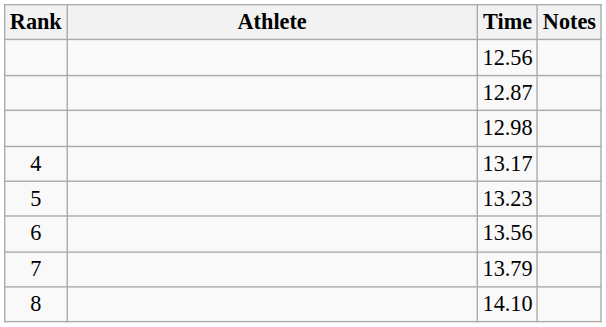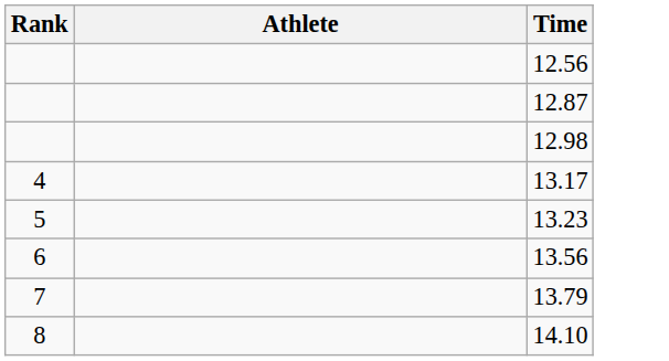- column: Notes
